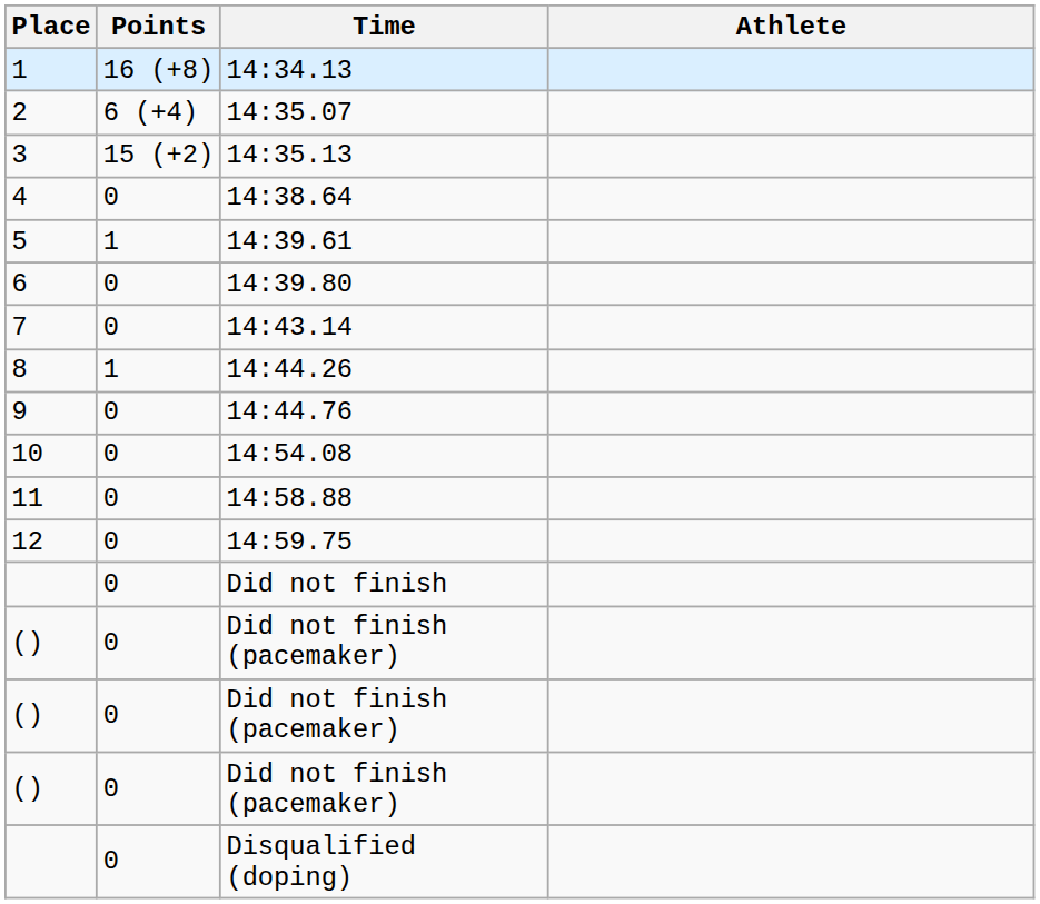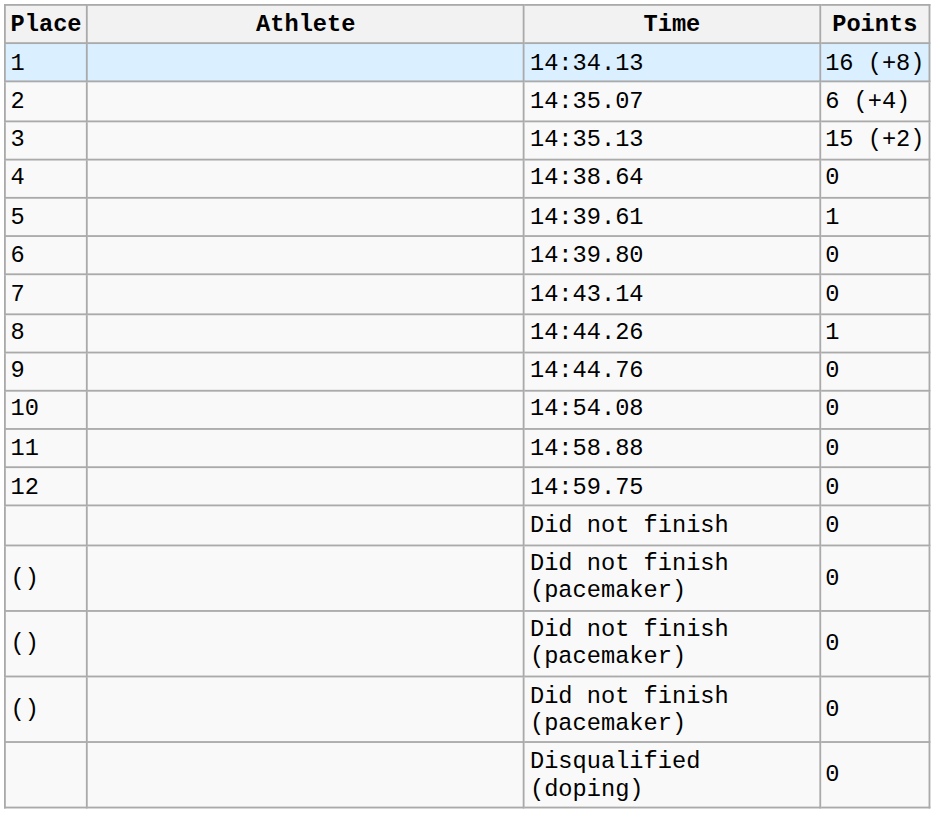columns swapped: Athlete <-> Points
